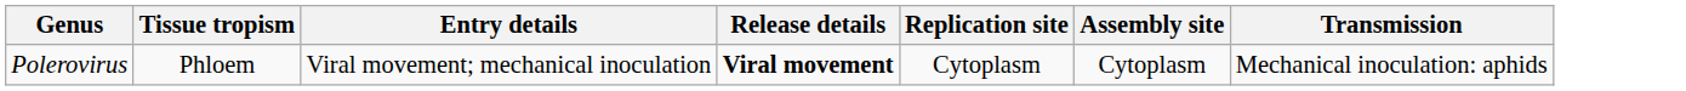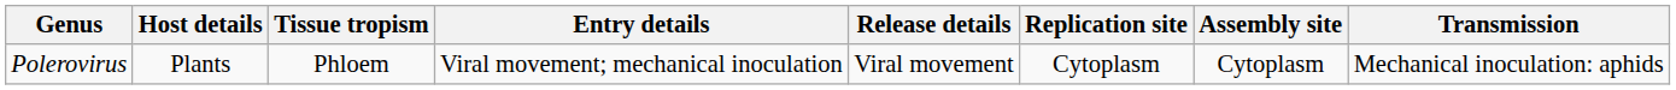+ column: Host details | Plants
Polerovirus | Release details: bold -> normal
